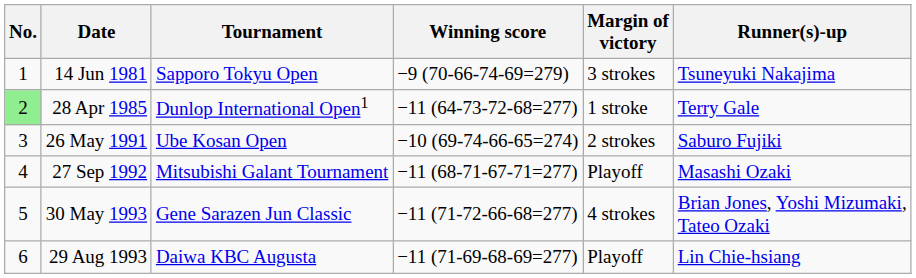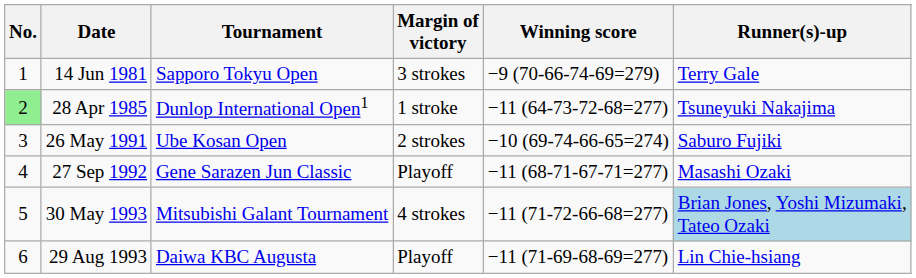columns swapped: Winning score <-> Margin of victory
14 Jun 1981 | Runner(s)-up: Tsuneyuki Nakajima -> Terry Gale
28 Apr 1985 | Runner(s)-up: Terry Gale -> Tsuneyuki Nakajima
27 Sep 1992 | Tournament: Mitsubishi Galant Tournament -> Gene Sarazen Jun Classic
30 May 1993 | Tournament: Gene Sarazen Jun Classic -> Mitsubishi Galant Tournament
30 May 1993 | Runner(s)-up: no background -> lightblue background
